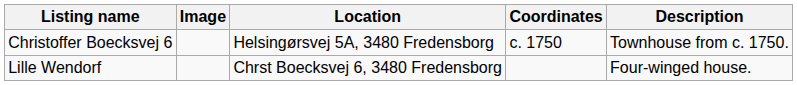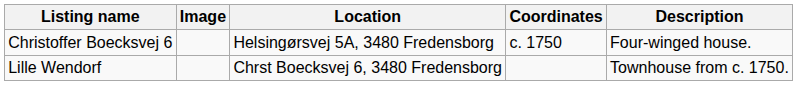Christoffer Boecksvej 6 | Description: Townhouse from c. 1750. -> Four-winged house.
Lille Wendorf | Description: Four-winged house. -> Townhouse from c. 1750.
